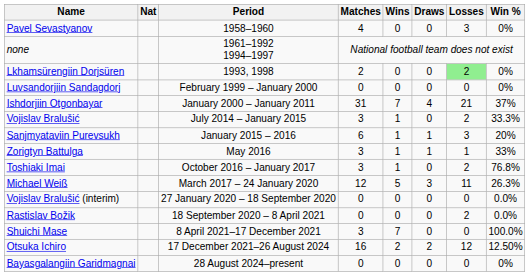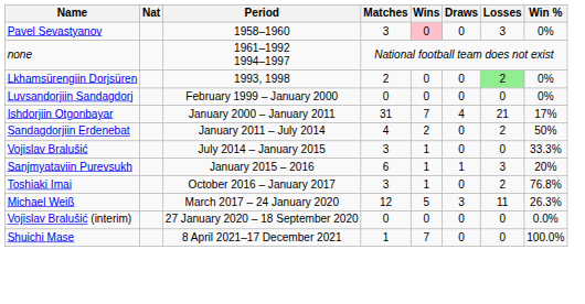Pavel Sevastyanov | Matches: 4 -> 3
Pavel Sevastyanov | Wins: no background -> pink background
Ishdorjiin Otgonbayar | Win %: 37% -> 17%
+ row: Sandagdorjiin Erdenebat | January 2011 – July 2014 | 4 | 2 | 0 | 2 | 50%
Vojislav Bralušić | Losses: 2 -> 0
- row: Zorigtyn Battulga | May 2016 | 3 | 1 | 1 | 1 | 33%
- row: Rastislav Božik | 18 September 2020 – 8 April 2021 | 0 | 0 | 0 | 2 | 0.0%
Shuichi Mase | Matches: 3 -> 1
- row: Otsuka Ichiro | 17 December 2021–26 August 2024 | 16 | 2 | 2 | 12 | 12.50%
- row: Bayasgalangiin Garidmagnai | 28 August 2024–present | 0 | 0 | 0 | 0 | 0%
